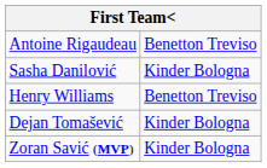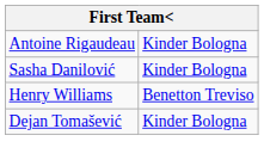Antoine Rigaudeau | column 2: Benetton Treviso -> Kinder Bologna
- row: Zoran Savić (MVP) | Kinder Bologna
